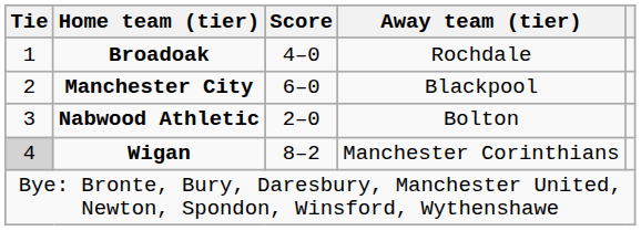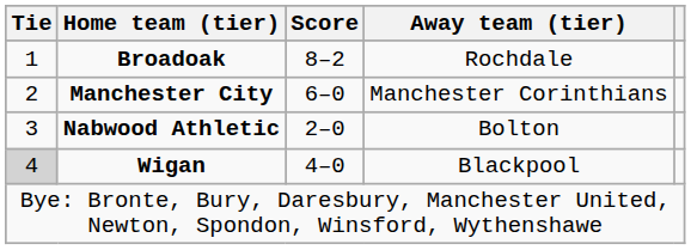Broadoak | Score: 4–0 -> 8–2
Manchester City | Away team (tier): Blackpool -> Manchester Corinthians
Wigan | Score: 8–2 -> 4–0
Wigan | Away team (tier): Manchester Corinthians -> Blackpool
